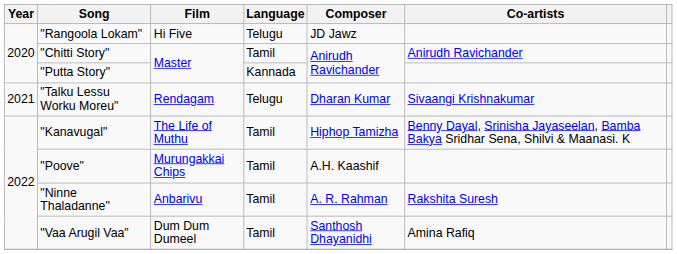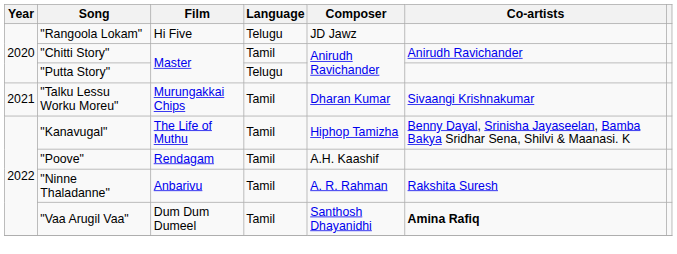"Putta Story" | Language: Kannada -> Telugu
"Talku Lessu Worku Moreu" | Film: Rendagam -> Murungakkai Chips
"Talku Lessu Worku Moreu" | Language: Telugu -> Tamil
"Poove" | Film: Murungakkai Chips -> Rendagam
"Vaa Arugil Vaa" | Co-artists: normal -> bold
